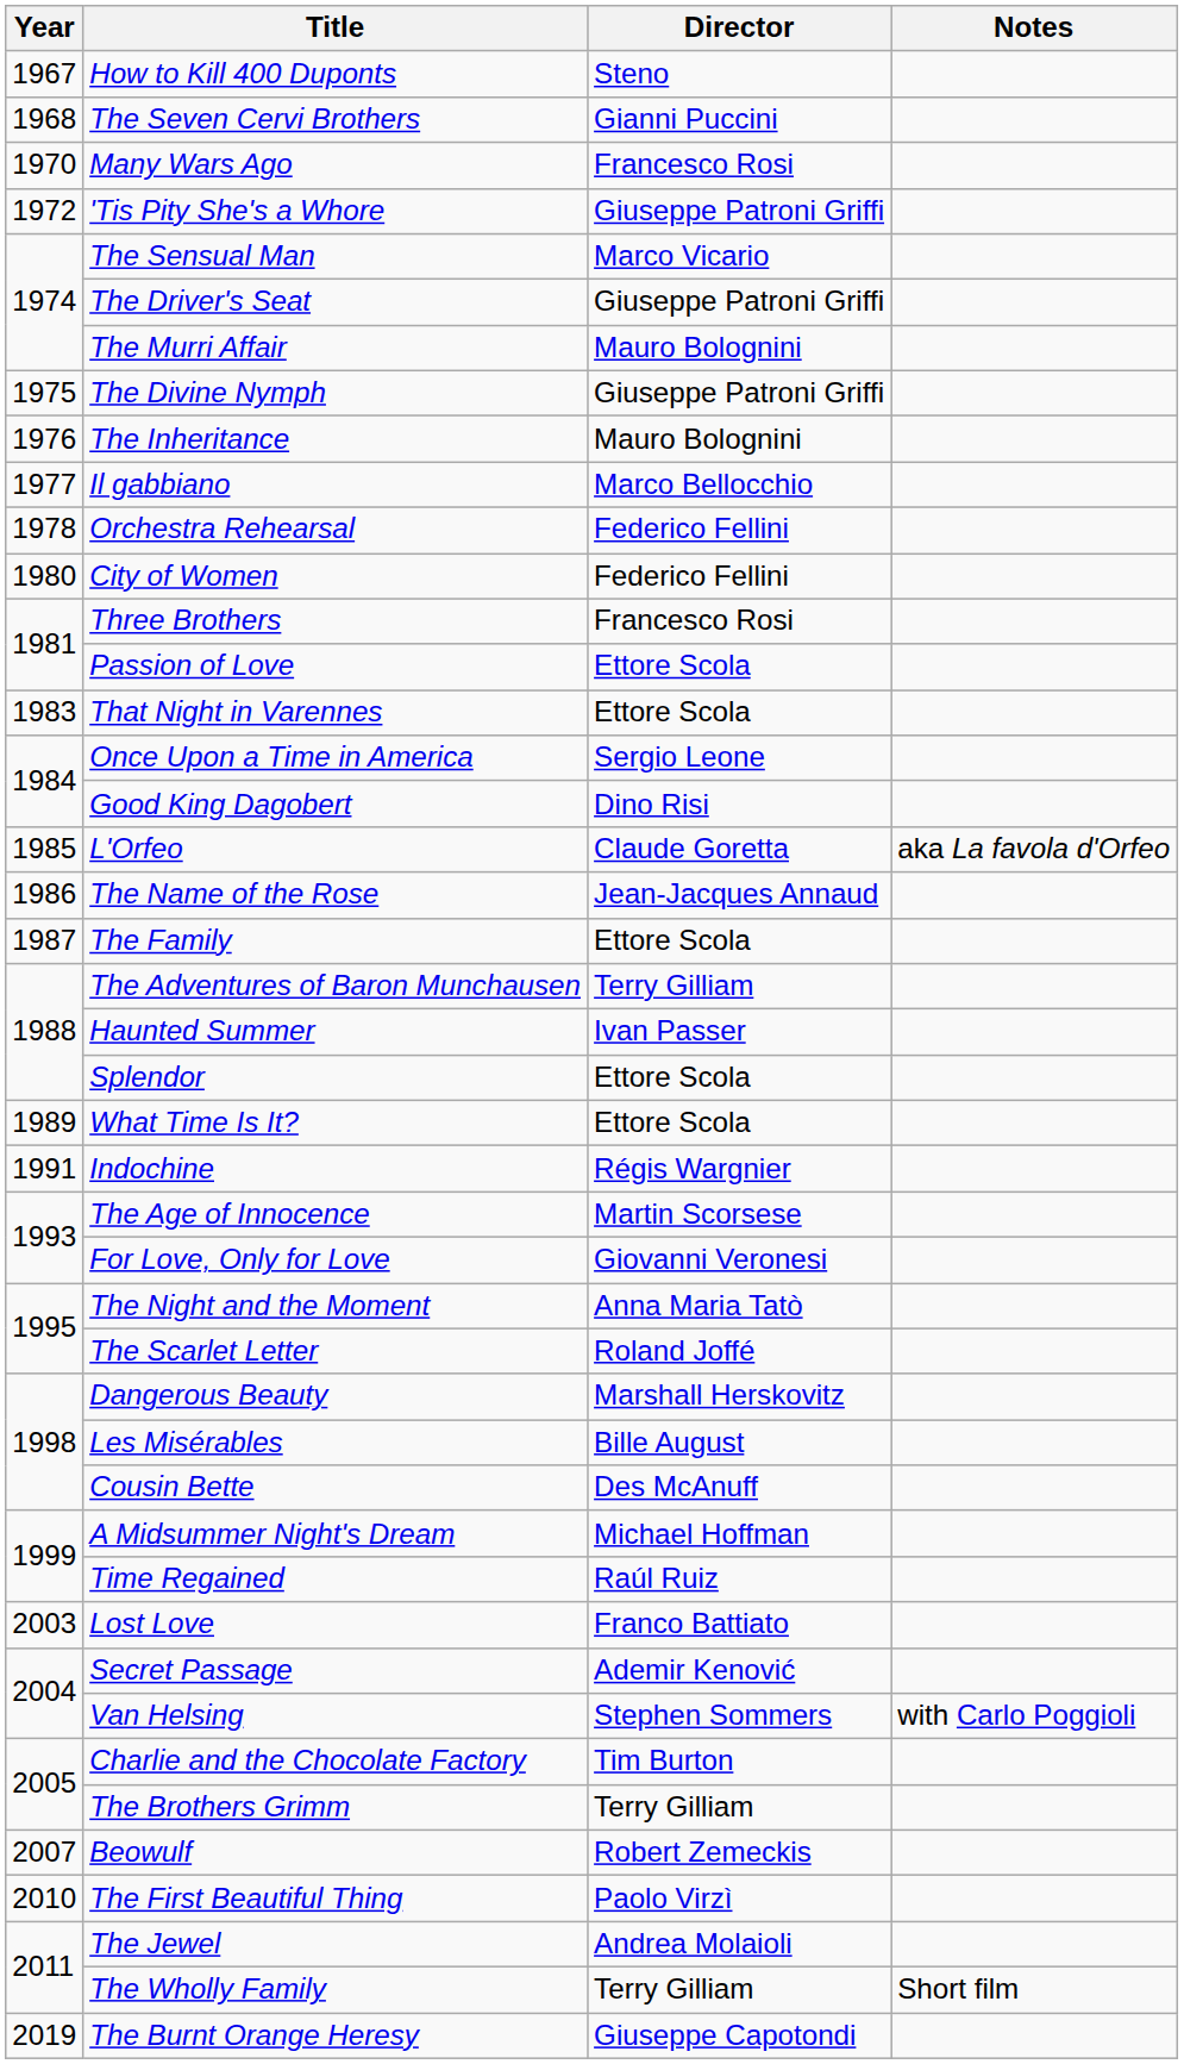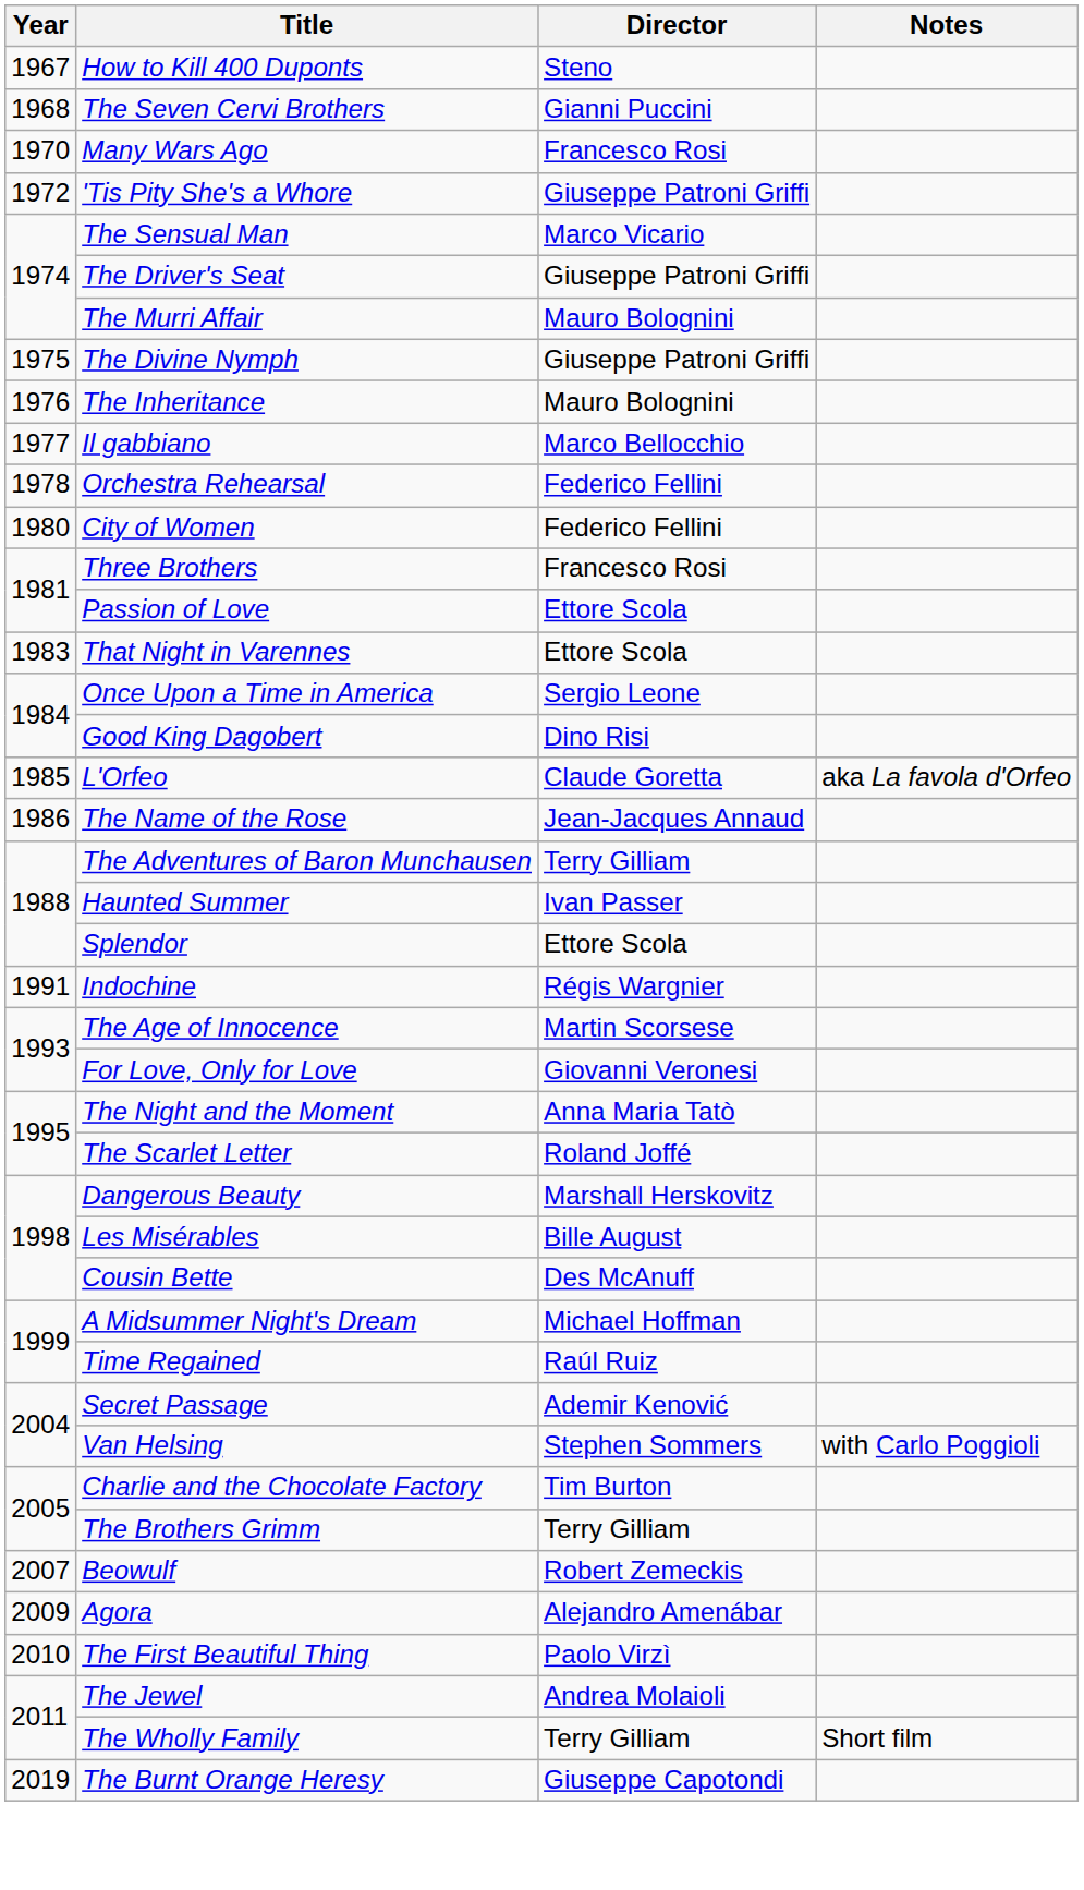- row: 1987 | The Family | Ettore Scola
- row: 1989 | What Time Is It? | Ettore Scola
- row: 2003 | Lost Love | Franco Battiato
+ row: 2009 | Agora | Alejandro Amenábar
